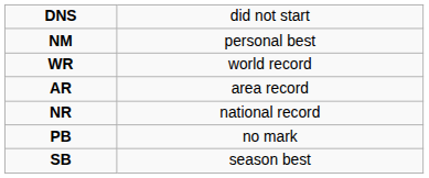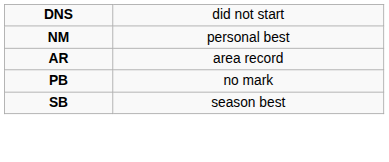- row: WR | world record
- row: NR | national record
